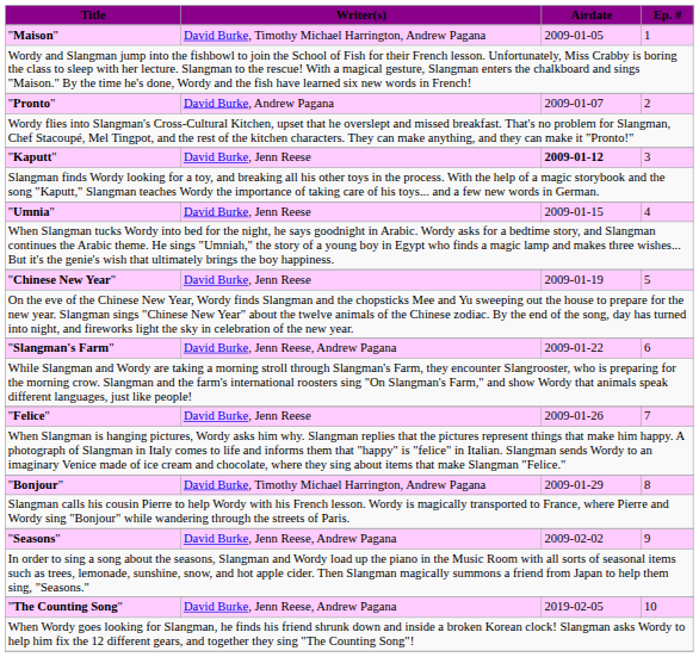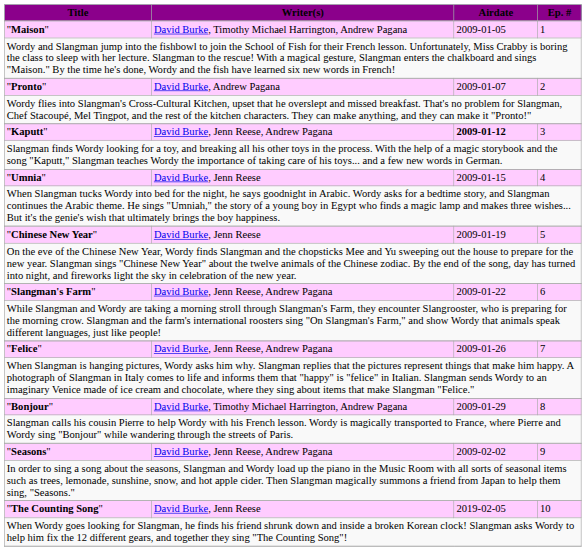"Kaputt" | Writer(s): David Burke, Jenn Reese -> David Burke, Jenn Reese, Andrew Pagana
"Felice" | Writer(s): David Burke, Jenn Reese -> David Burke, Jenn Reese, Andrew Pagana
"The Counting Song" | Writer(s): David Burke, Jenn Reese, Andrew Pagana -> David Burke, Jenn Reese
